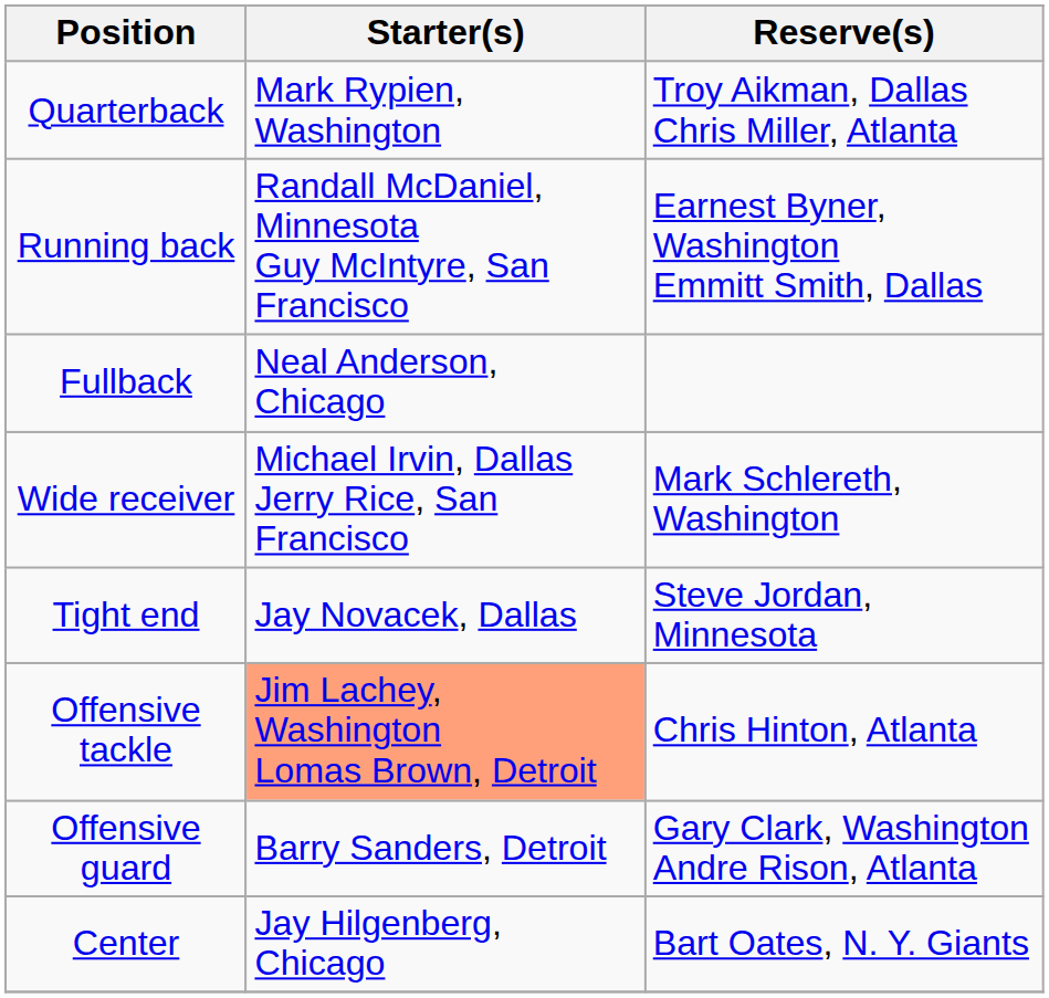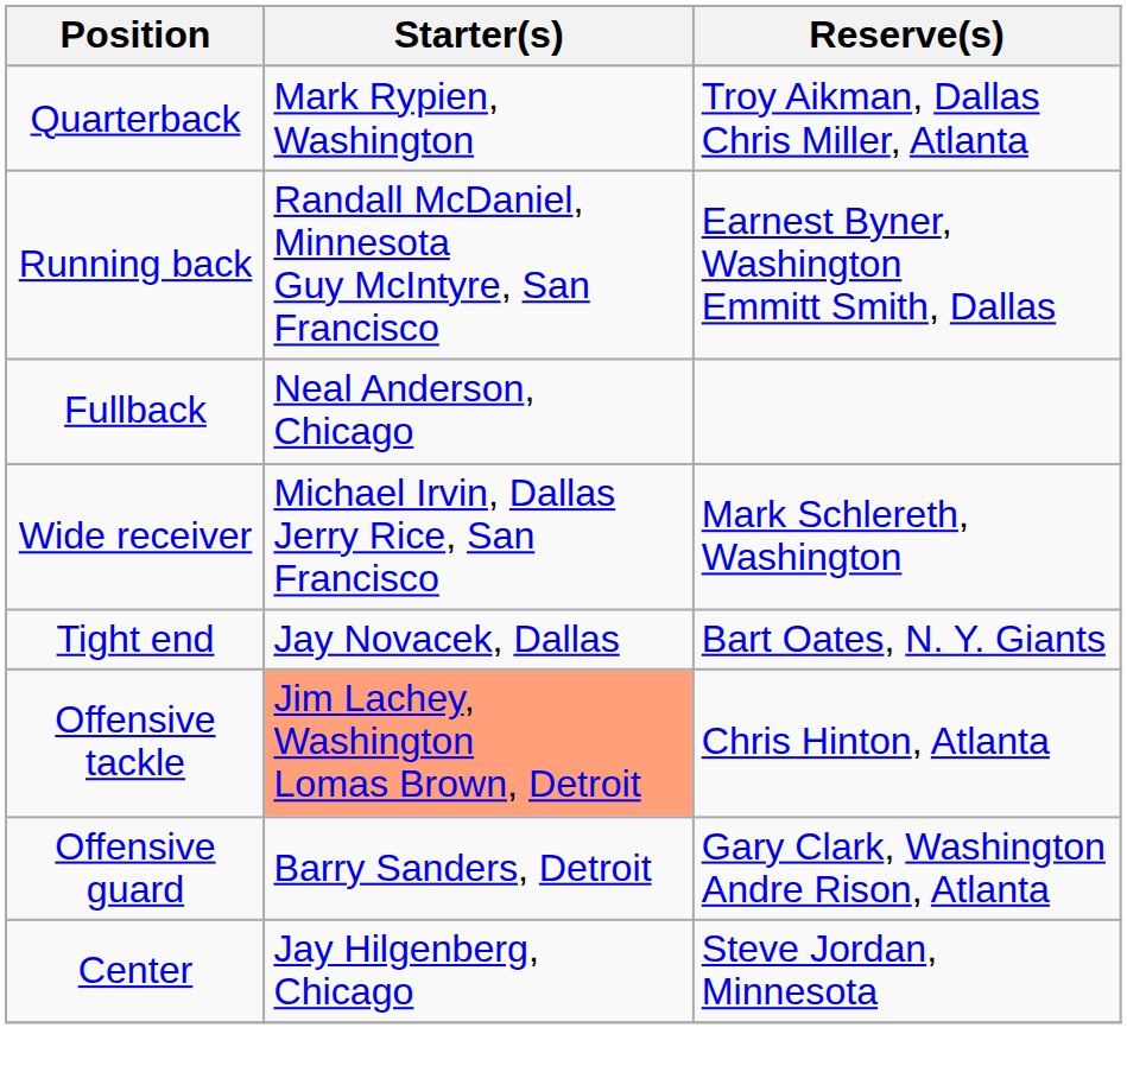Tight end | Reserve(s): Steve Jordan, Minnesota -> Bart Oates, N. Y. Giants
Center | Reserve(s): Bart Oates, N. Y. Giants -> Steve Jordan, Minnesota
